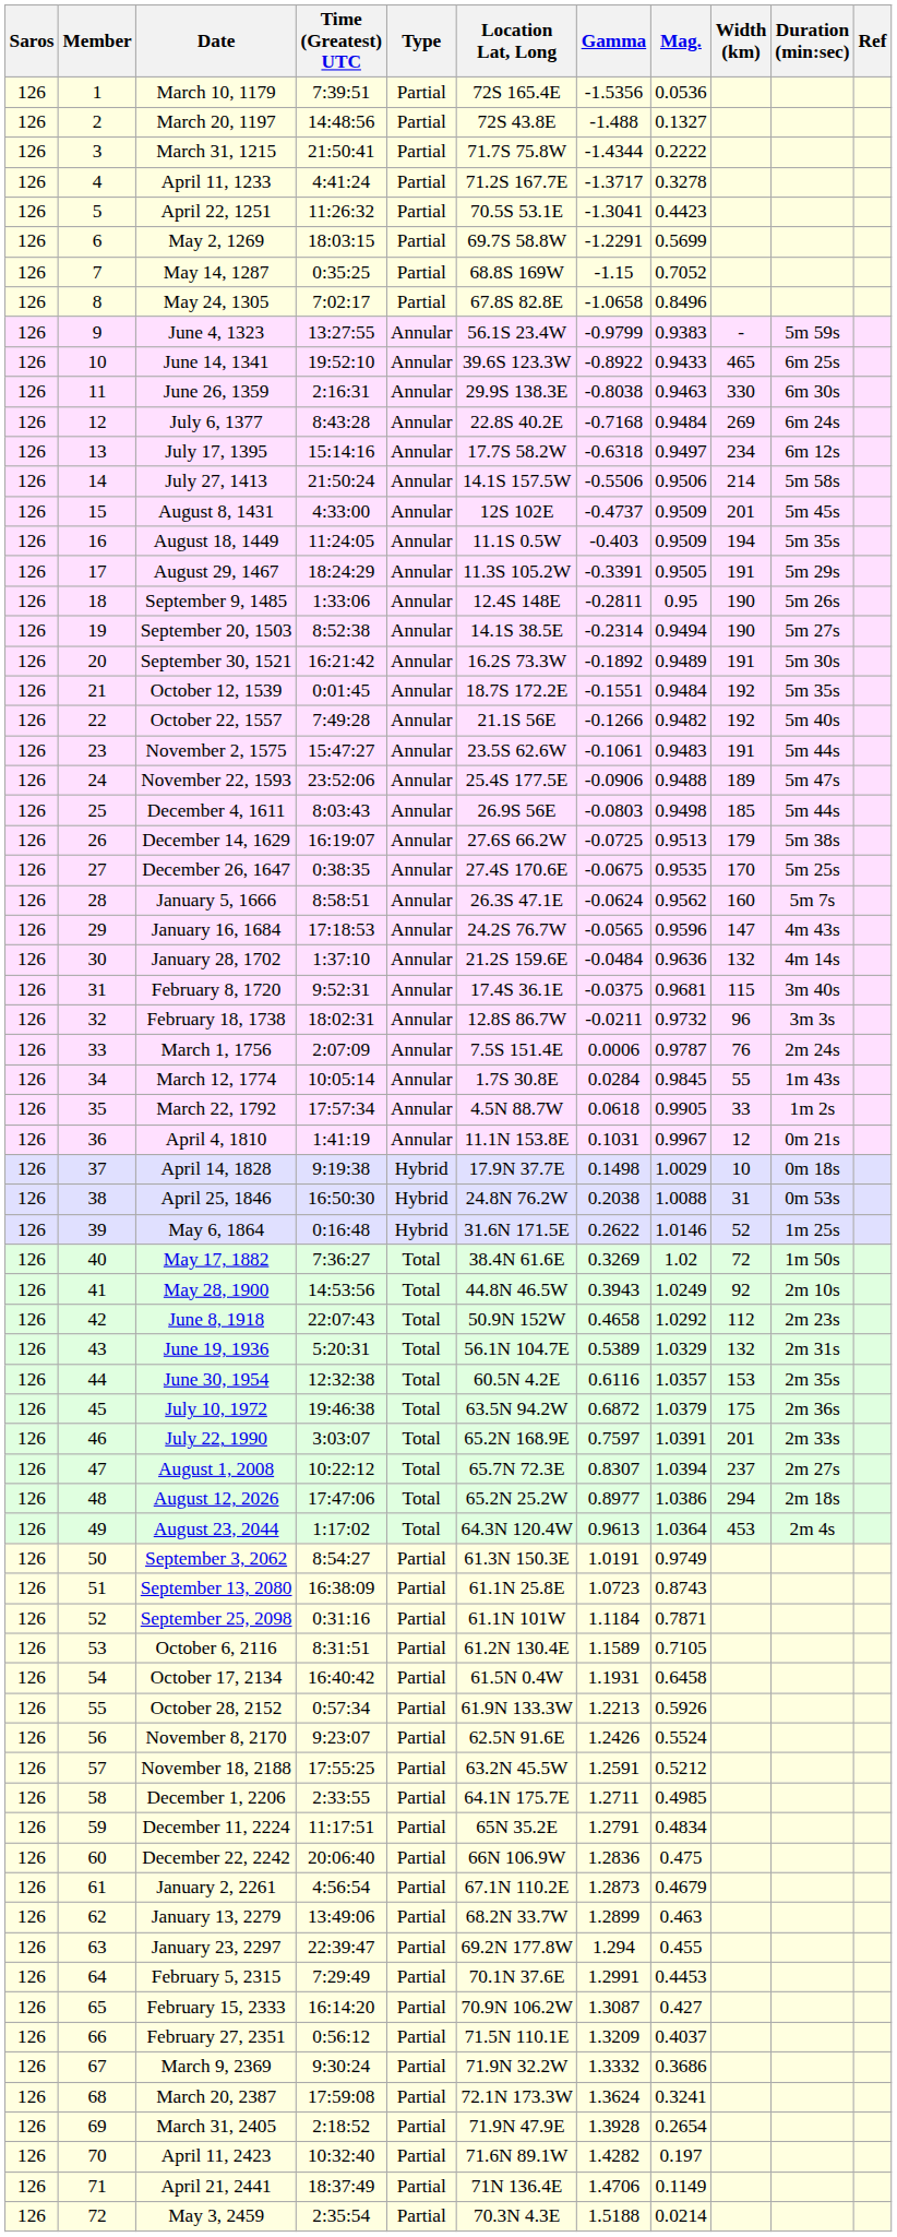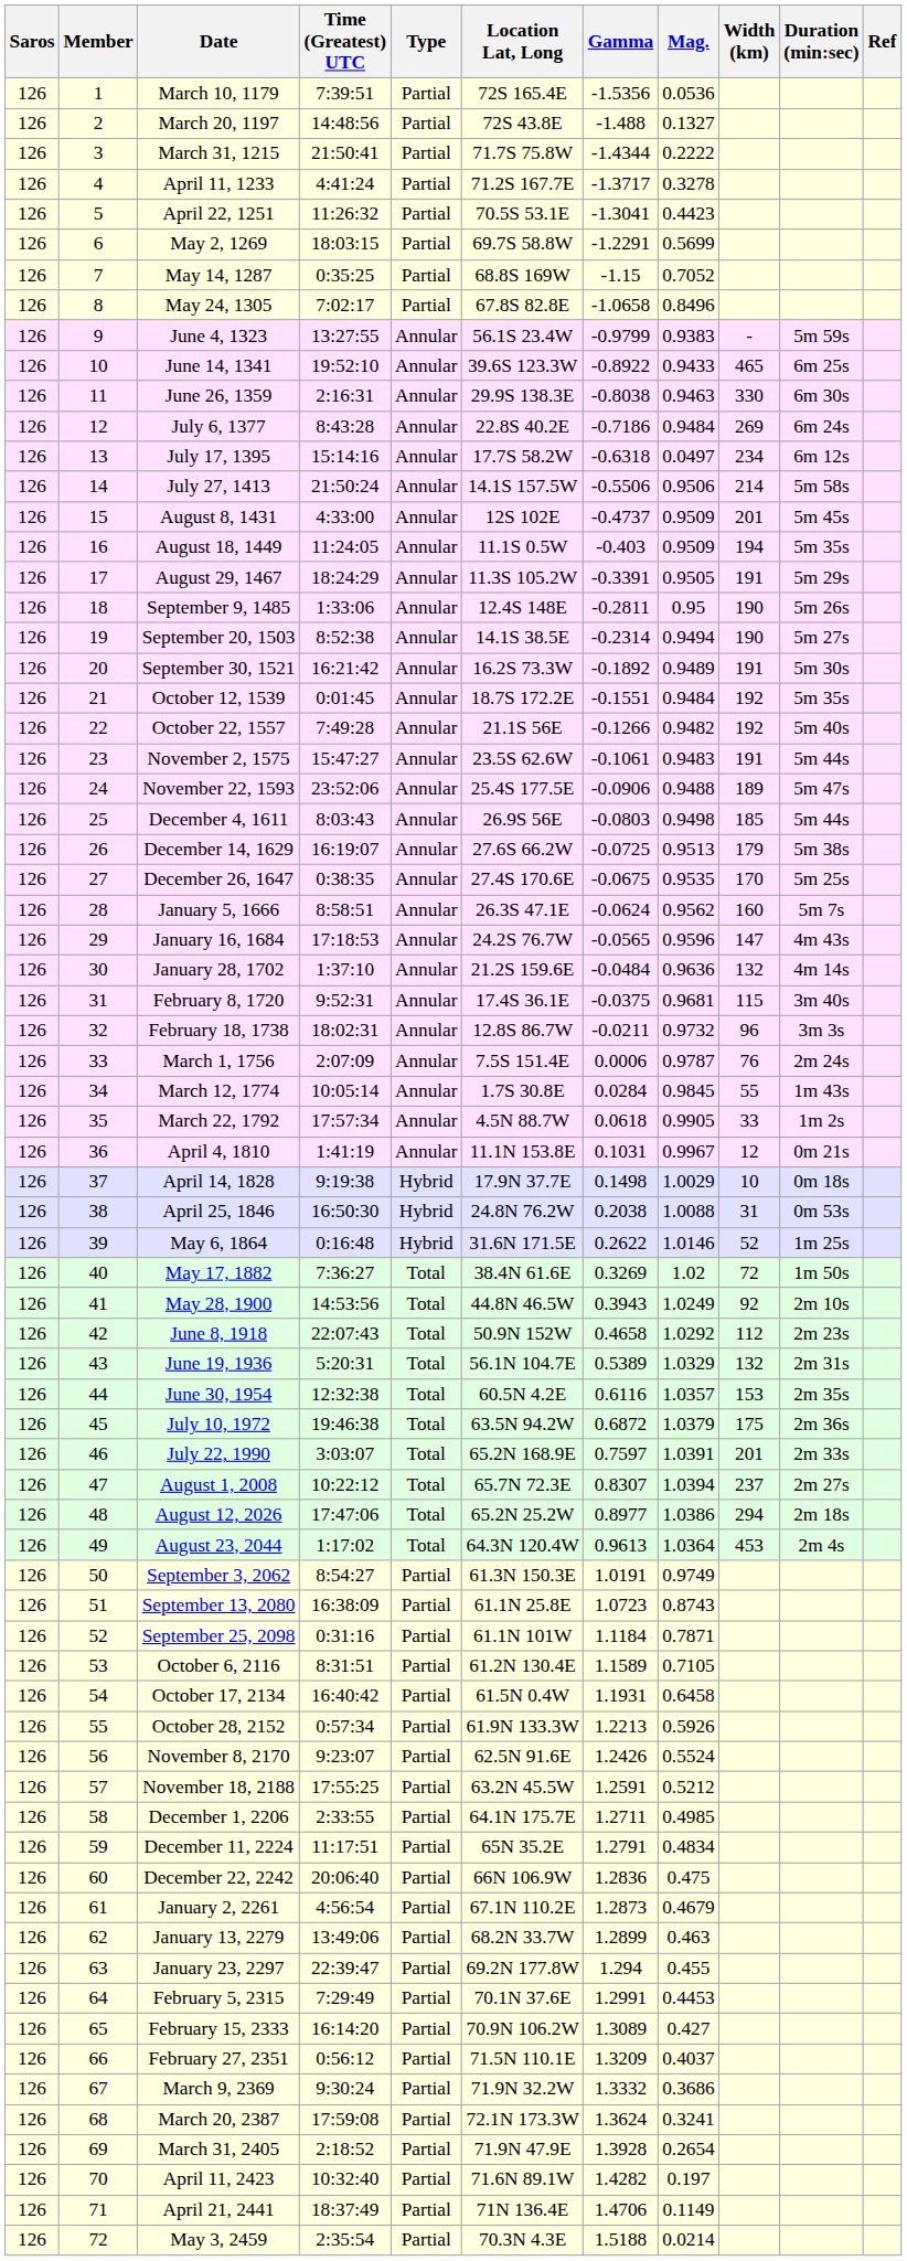July 6, 1377 | Gamma: -0.7168 -> -0.7186
July 17, 1395 | Mag.: 0.9497 -> 0.0497
February 15, 2333 | Gamma: 1.3087 -> 1.3089
